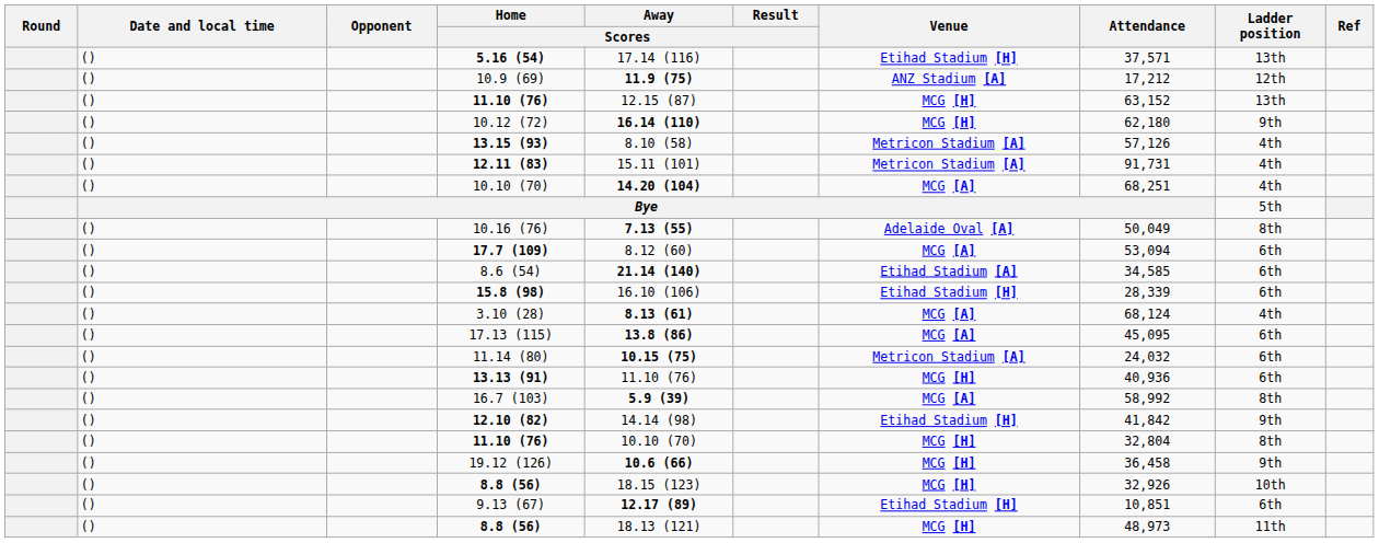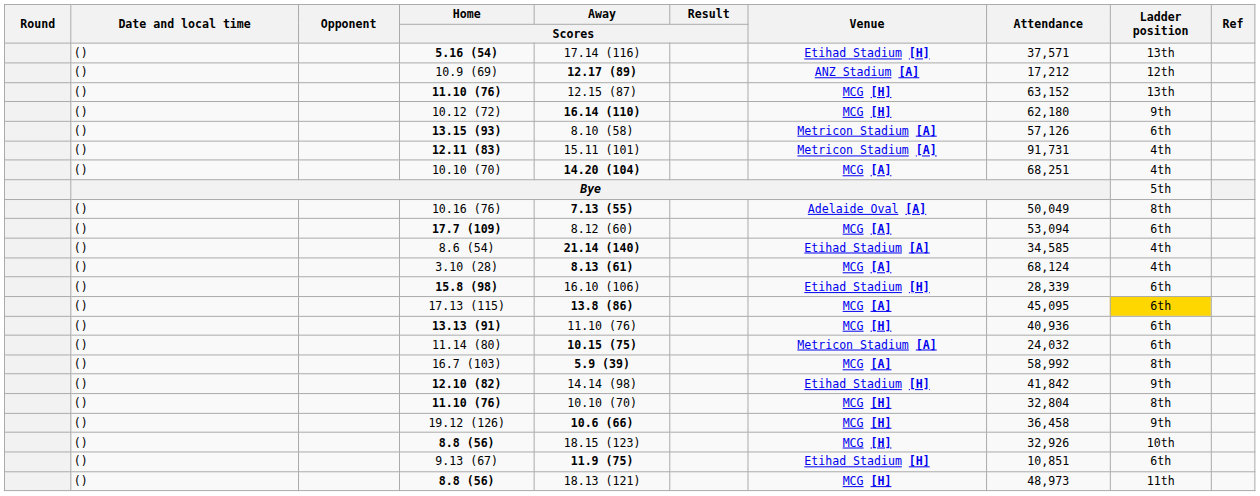10.9 (69) | Away / Scores: 11.9 (75) -> 12.17 (89)
13.15 (93) | Ladder position: 4th -> 6th
8.6 (54) | Ladder position: 6th -> 4th
rows swapped: 3.10 (28) <-> 15.8 (98)
17.13 (115) | Ladder position: no background -> gold background
rows swapped: 13.13 (91) <-> 11.14 (80)
9.13 (67) | Away / Scores: 12.17 (89) -> 11.9 (75)
